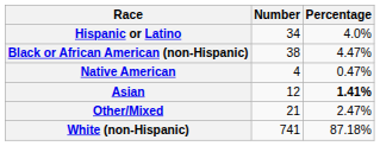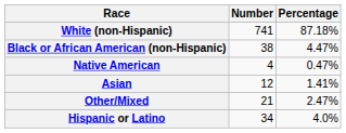rows swapped: White (non-Hispanic) <-> Hispanic or Latino
Asian | Percentage: bold -> normal
